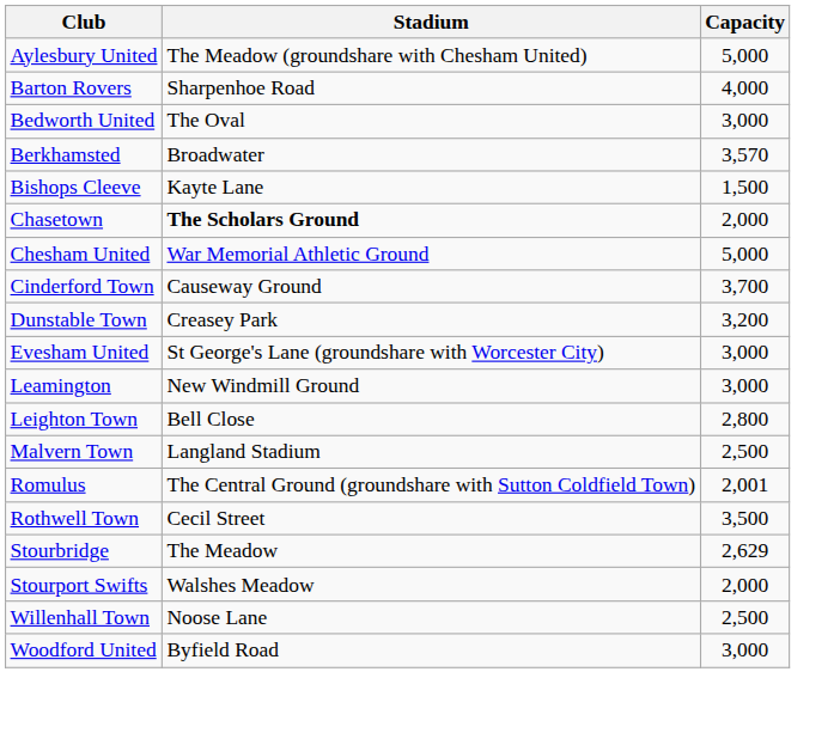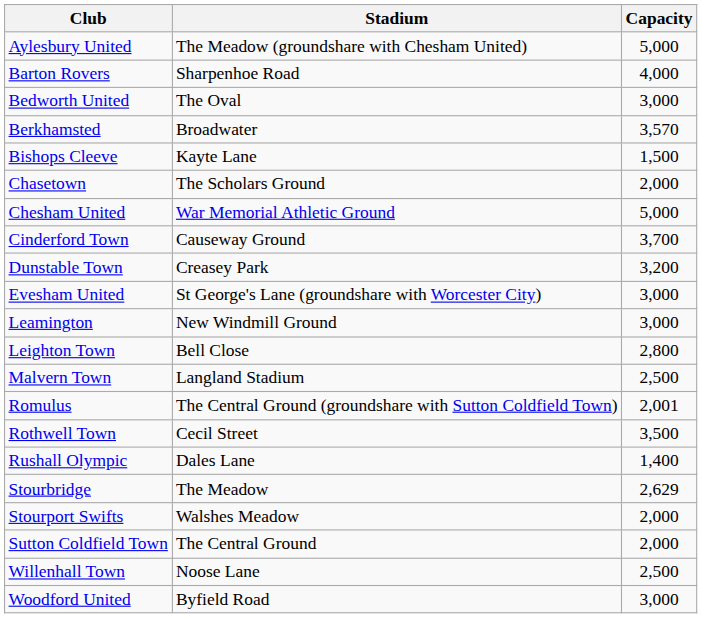Chasetown | Stadium: bold -> normal
+ row: Rushall Olympic | Dales Lane | 1,400
+ row: Sutton Coldfield Town | The Central Ground | 2,000
